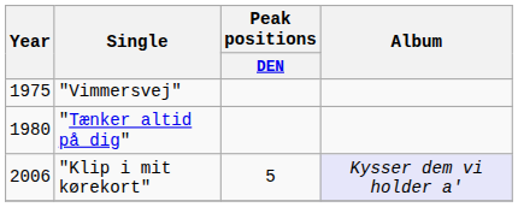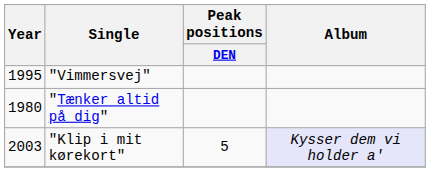"Vimmersvej" | Year: 1975 -> 1995
"Klip i mit kørekort" | Year: 2006 -> 2003
